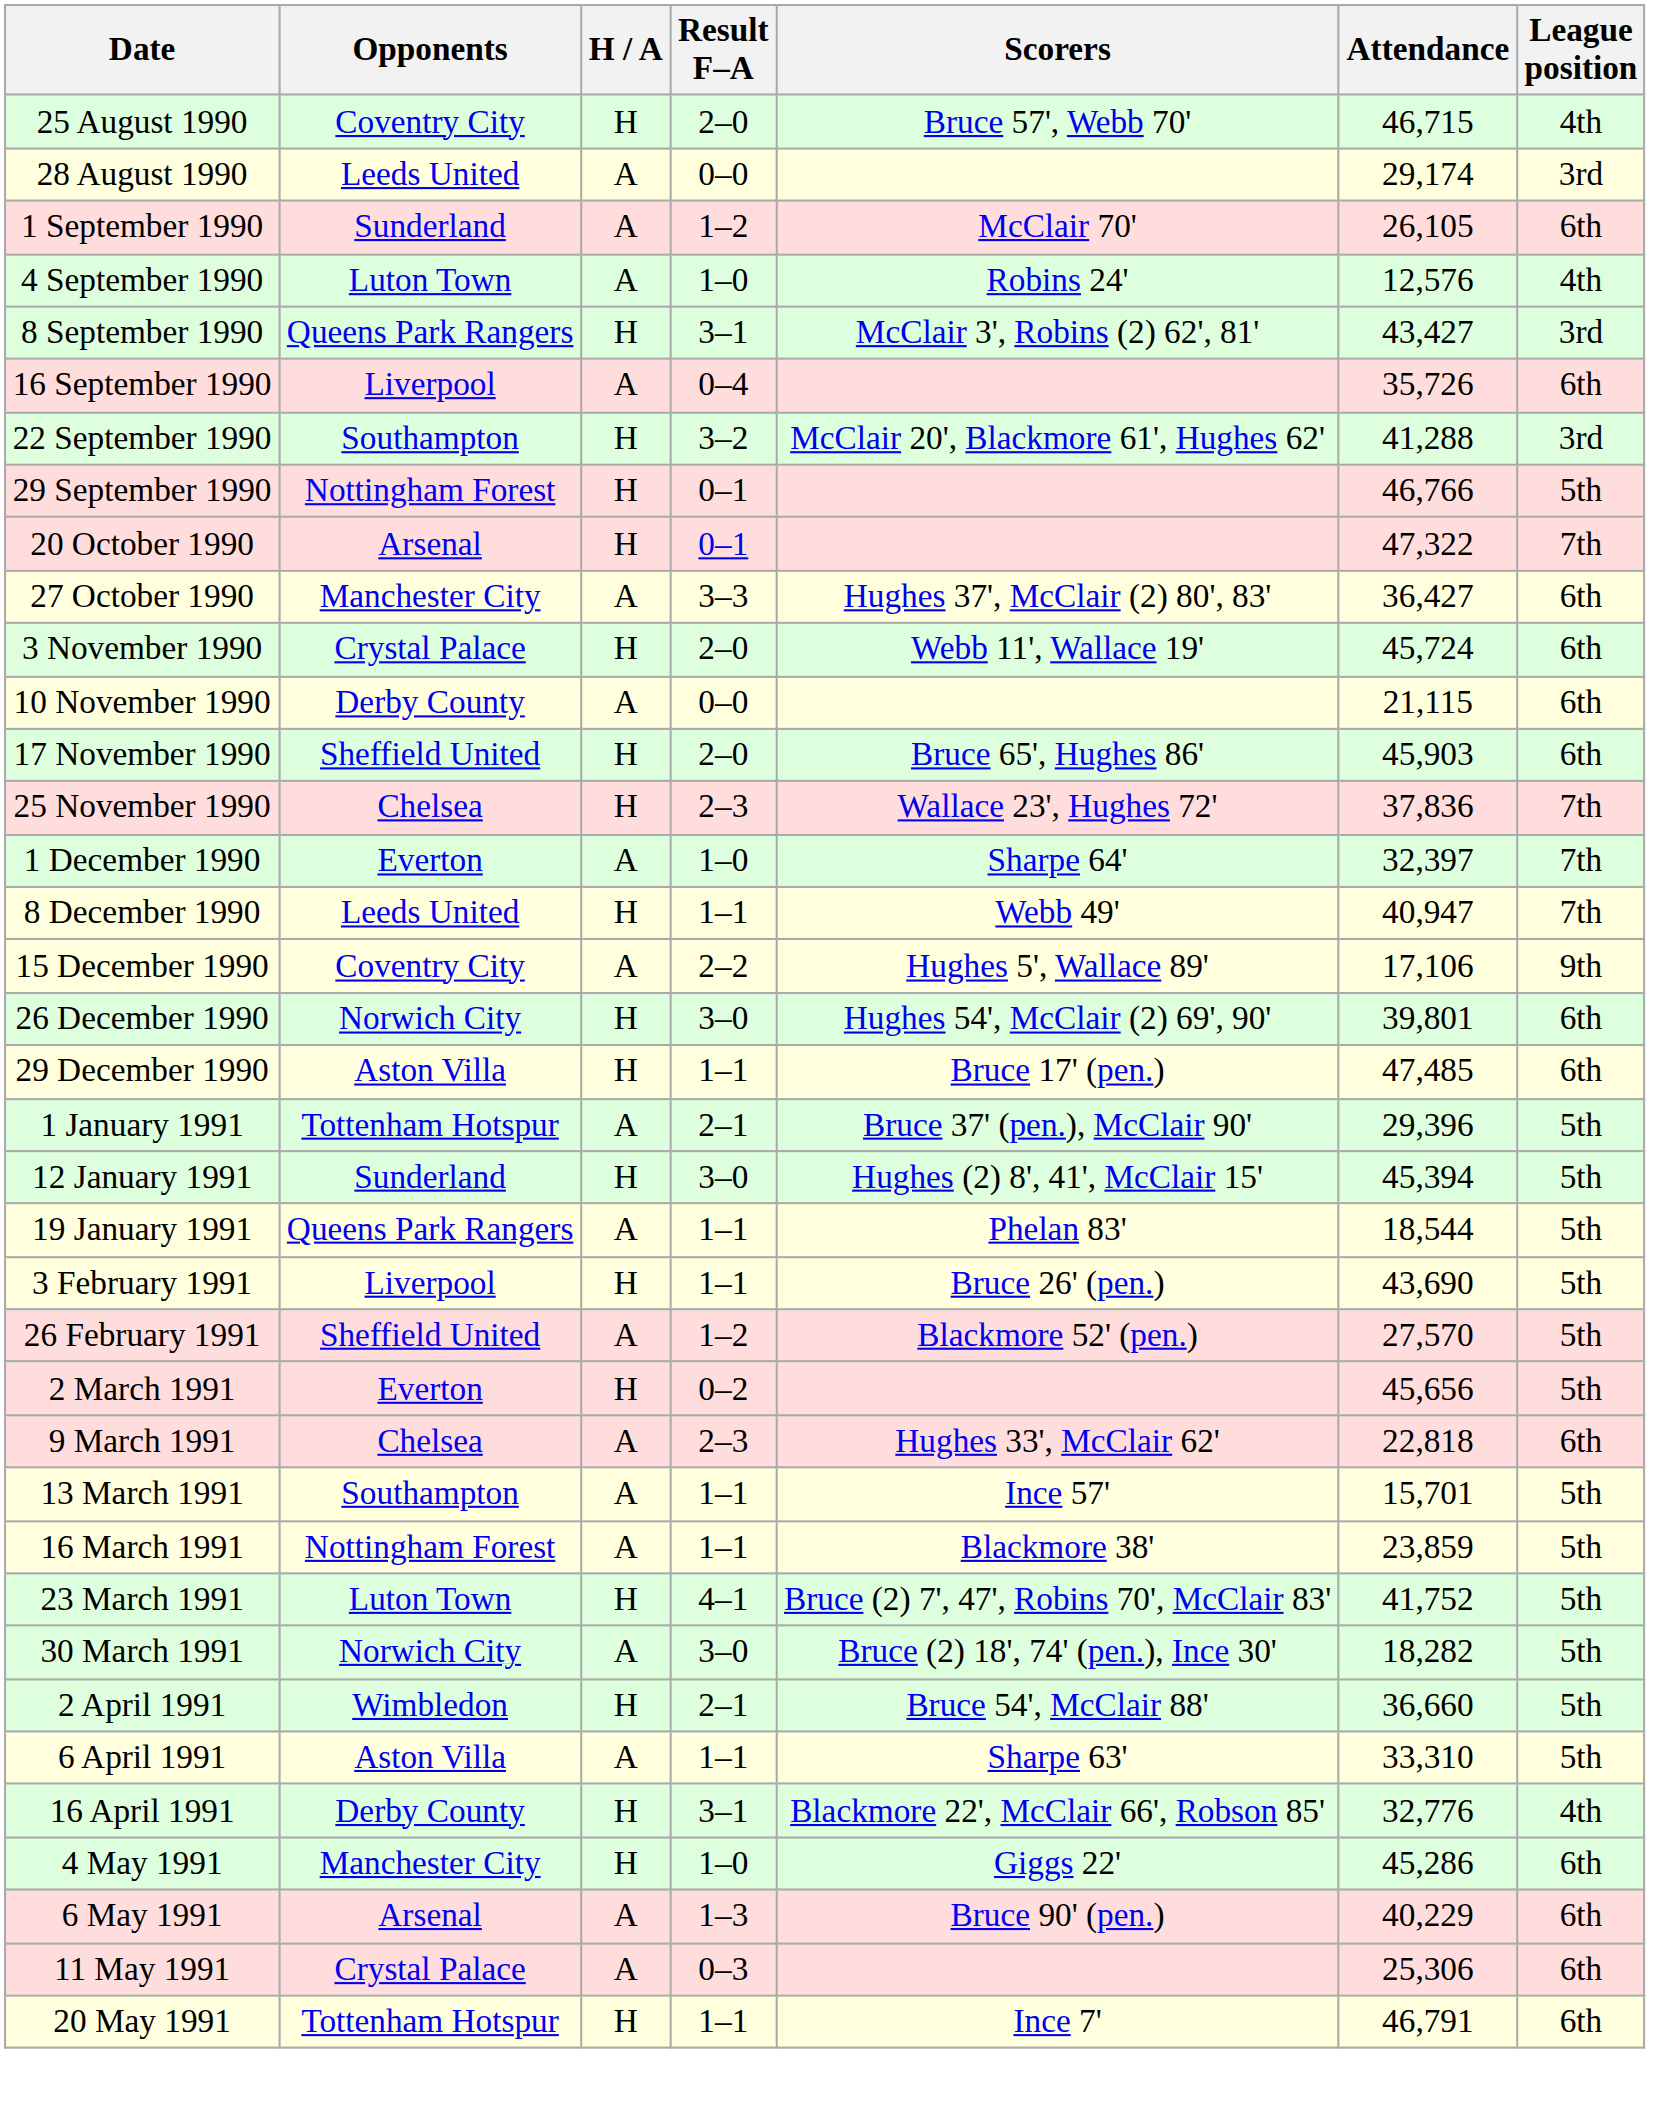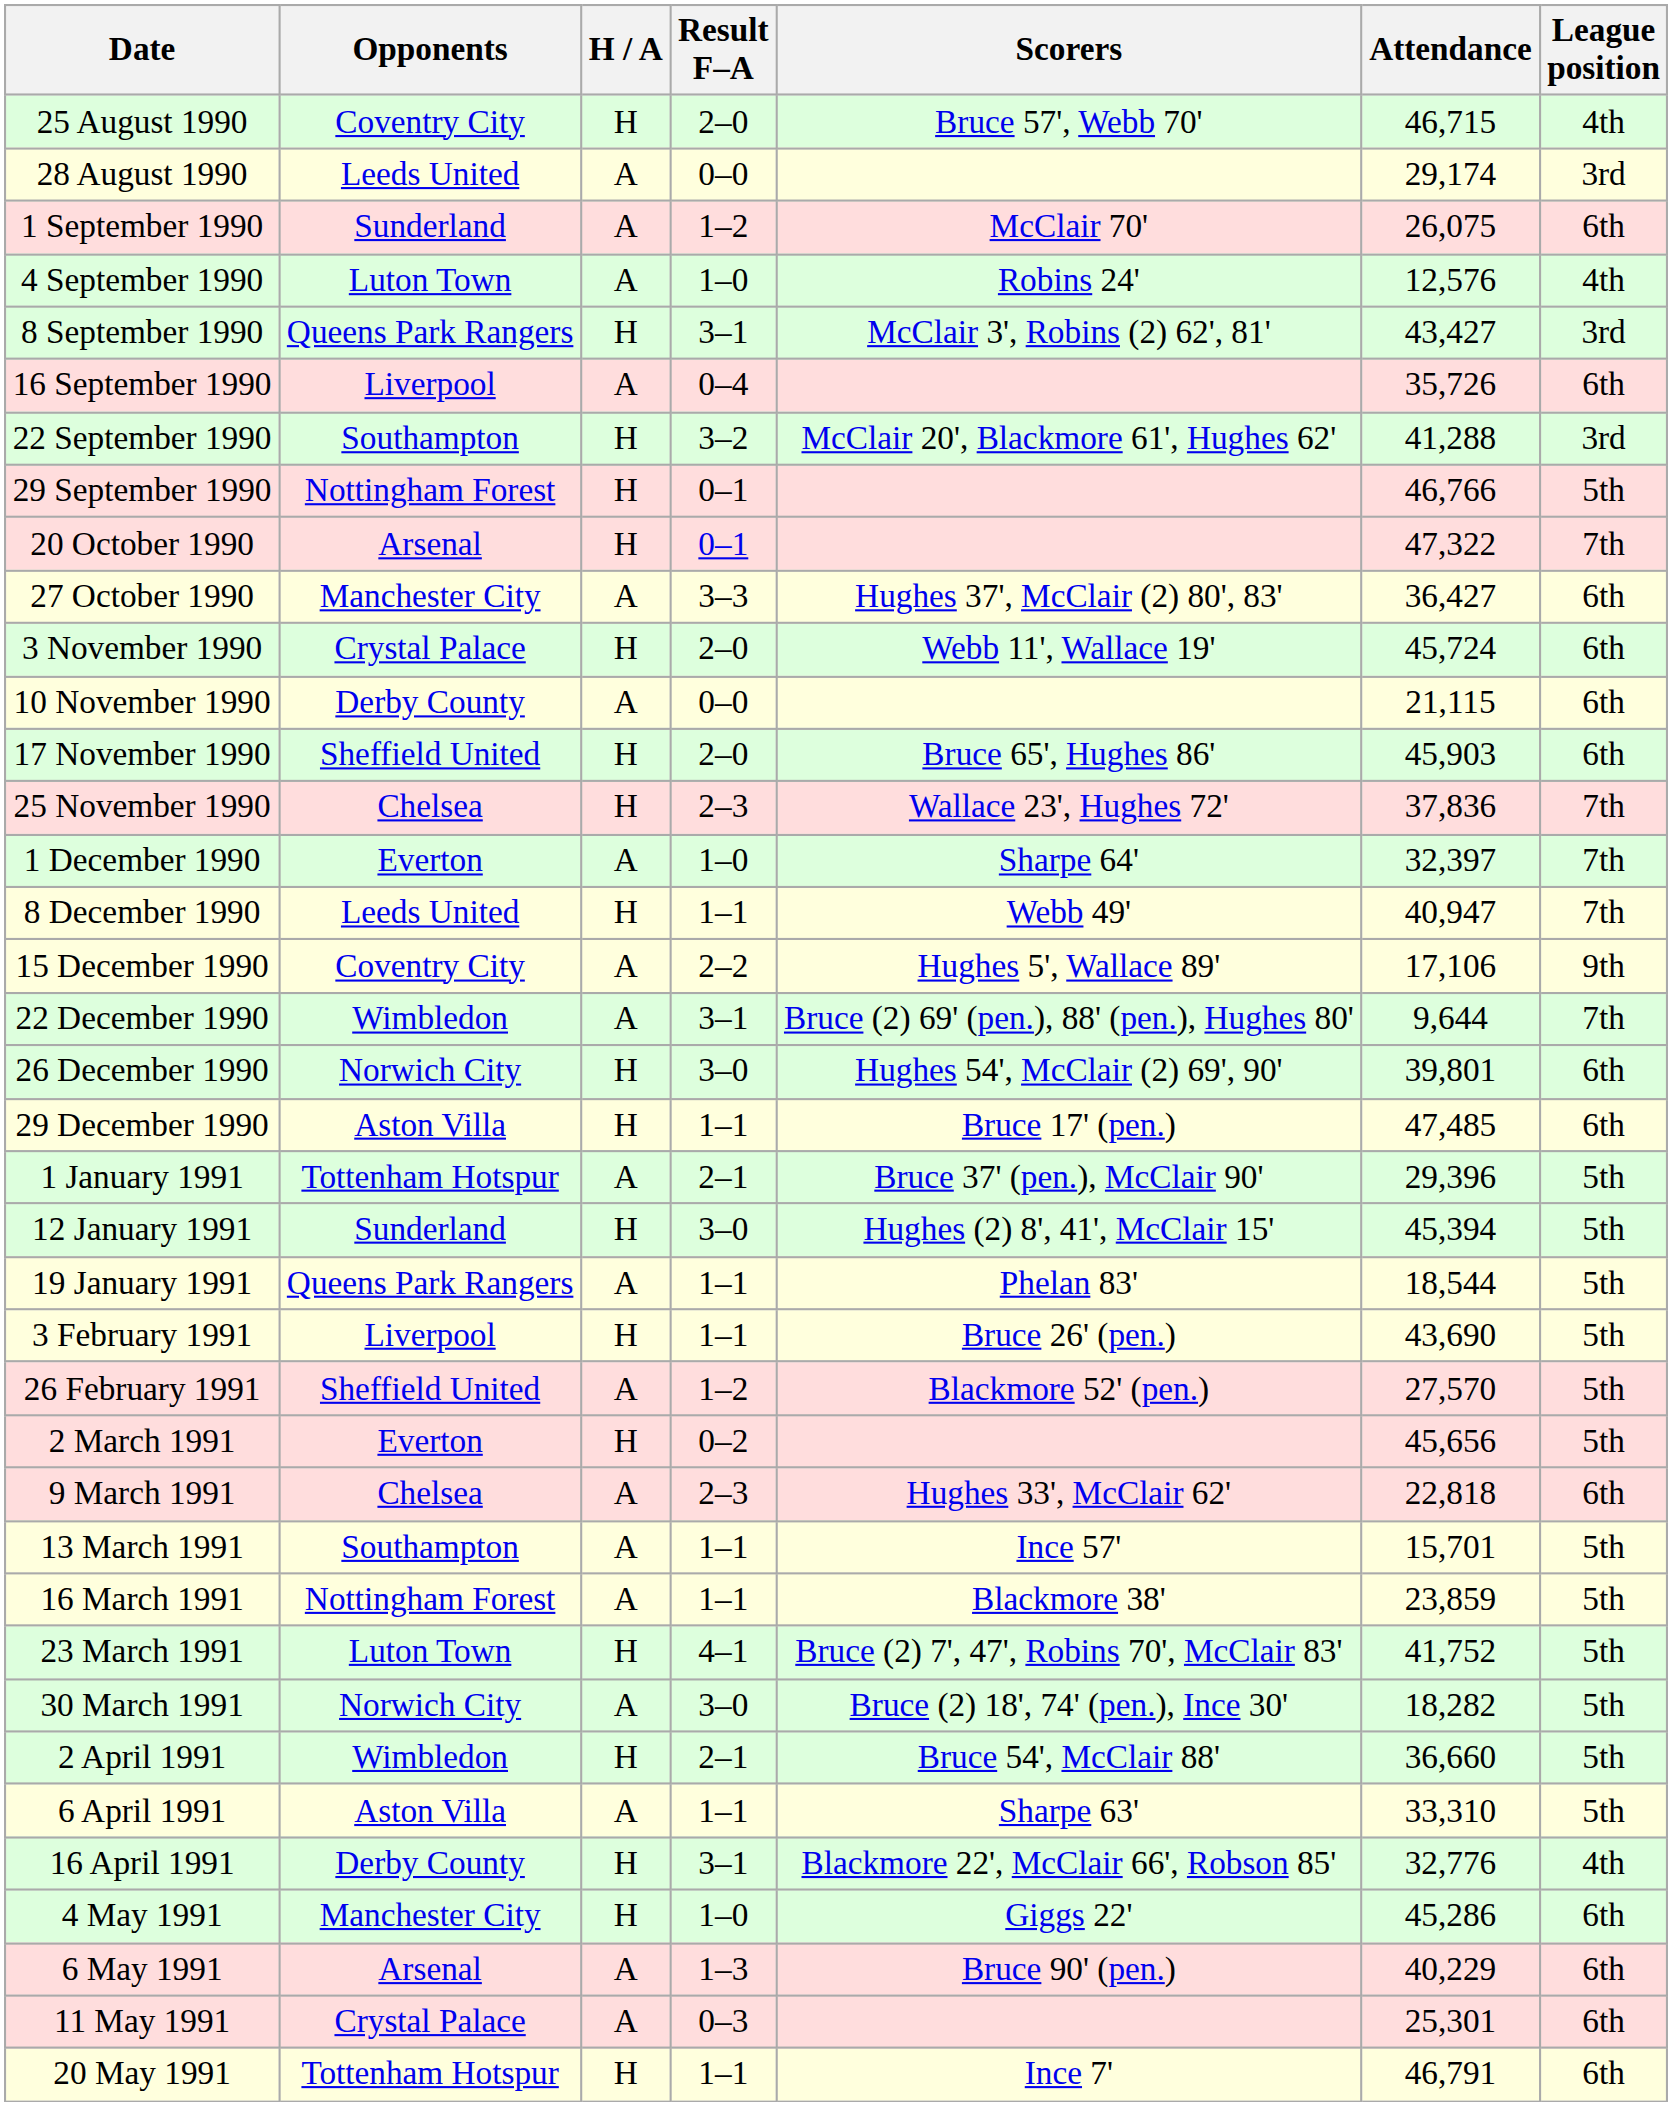1 September 1990 | Attendance: 26,105 -> 26,075
+ row: 22 December 1990 | Wimbledon | A | 3–1 | Bruce (2) 69' (pen.), 88' (pen.), Hughes 80' | 9,644 | 7th
11 May 1991 | Attendance: 25,306 -> 25,301
